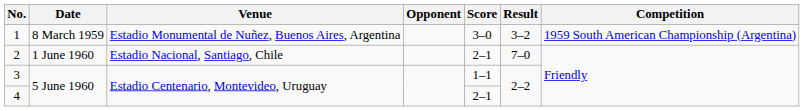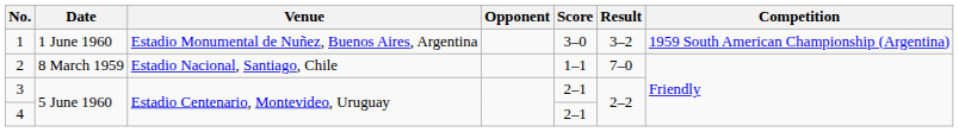1 | Date: 8 March 1959 -> 1 June 1960
2 | Date: 1 June 1960 -> 8 March 1959
2 | Score: 2–1 -> 1–1
3 | Score: 1–1 -> 2–1
